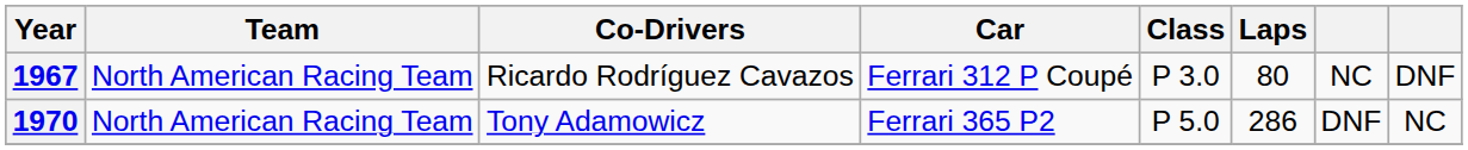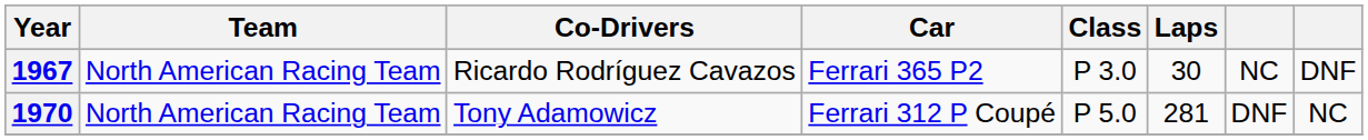1967 | Car: Ferrari 312 P Coupé -> Ferrari 365 P2
1967 | Laps: 80 -> 30
1970 | Car: Ferrari 365 P2 -> Ferrari 312 P Coupé
1970 | Laps: 286 -> 281
